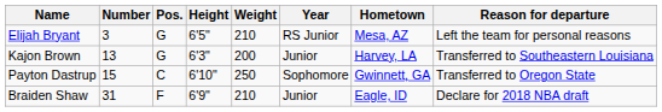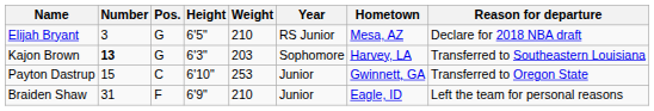Elijah Bryant | Reason for departure: Left the team for personal reasons -> Declare for 2018 NBA draft
Kajon Brown | Number: normal -> bold
Kajon Brown | Weight: 200 -> 203
Kajon Brown | Year: Junior -> Sophomore
Payton Dastrup | Weight: 250 -> 253
Payton Dastrup | Year: Sophomore -> Junior
Braiden Shaw | Reason for departure: Declare for 2018 NBA draft -> Left the team for personal reasons
